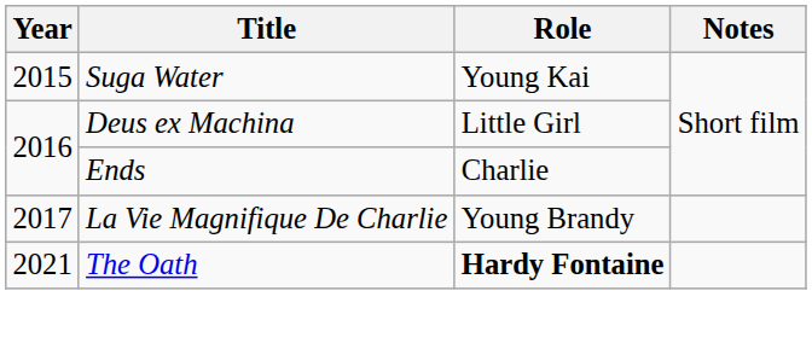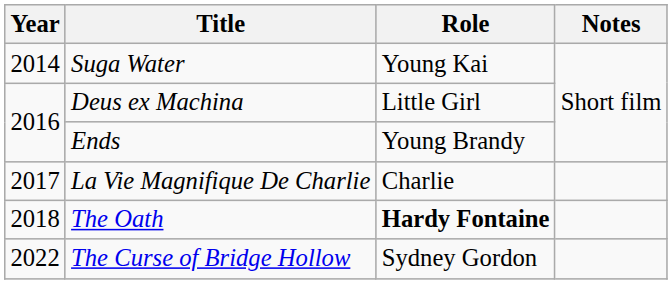Suga Water | Year: 2015 -> 2014
Ends | Role: Charlie -> Young Brandy
La Vie Magnifique De Charlie | Role: Young Brandy -> Charlie
The Oath | Year: 2021 -> 2018
+ row: 2022 | The Curse of Bridge Hollow | Sydney Gordon
